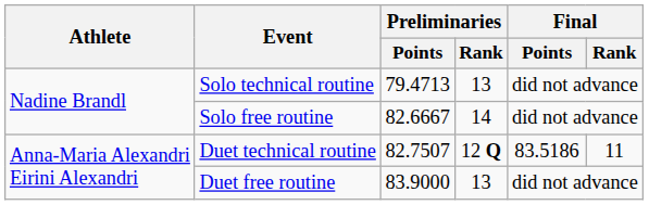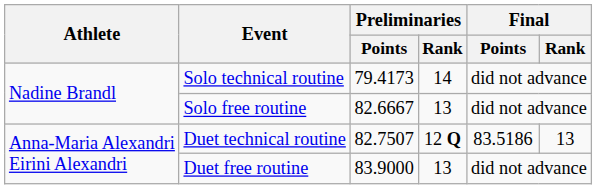Solo technical routine | Preliminaries / Points: 79.4713 -> 79.4173
Solo technical routine | Preliminaries / Rank: 13 -> 14
Solo free routine | Preliminaries / Rank: 14 -> 13
Duet technical routine | Final / Rank: 11 -> 13
